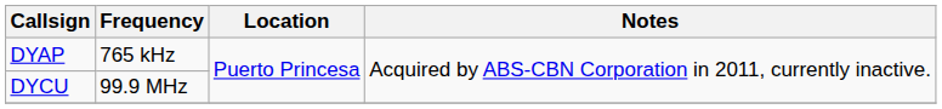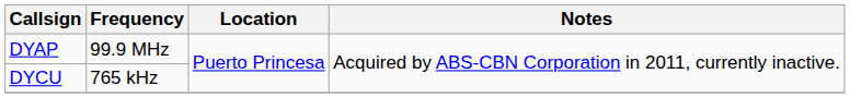DYAP | Frequency: 765 kHz -> 99.9 MHz
DYCU | Frequency: 99.9 MHz -> 765 kHz
